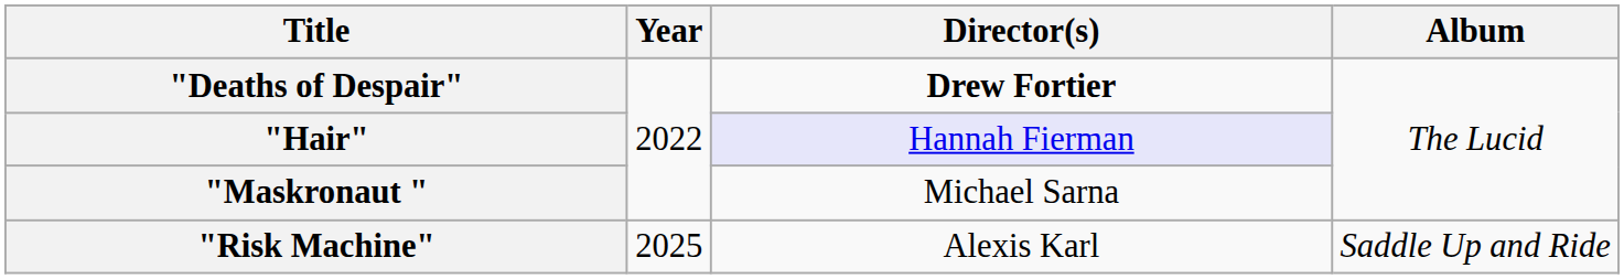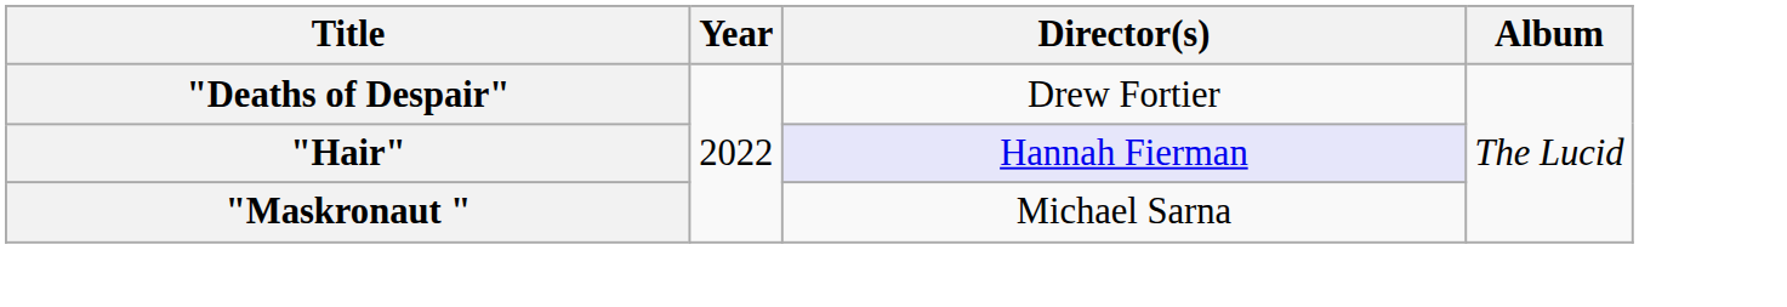"Deaths of Despair" | Director(s): bold -> normal
- row: "Risk Machine" | 2025 | Alexis Karl | Saddle Up and Ride
